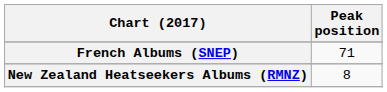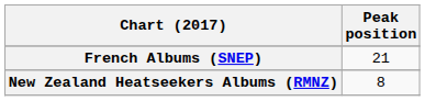French Albums (SNEP) | Peak position: 71 -> 21
